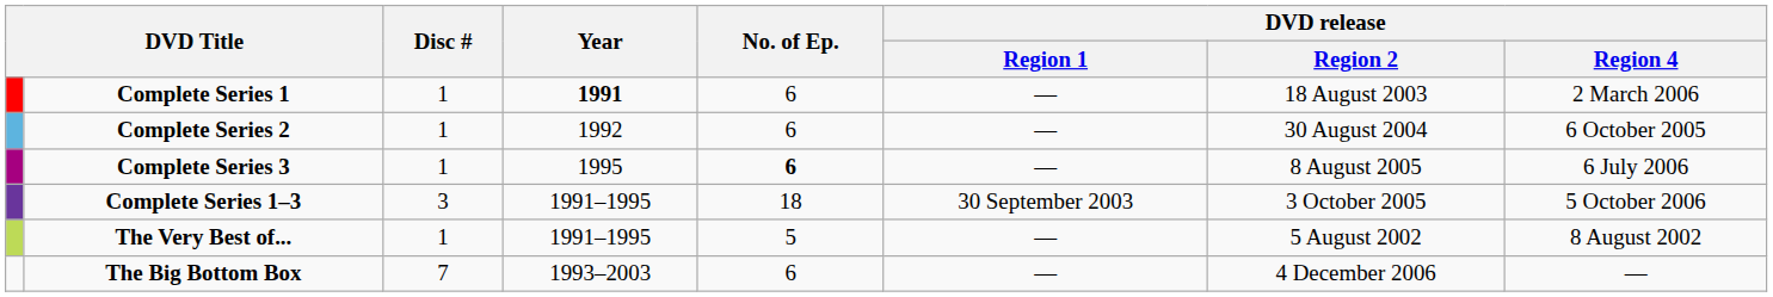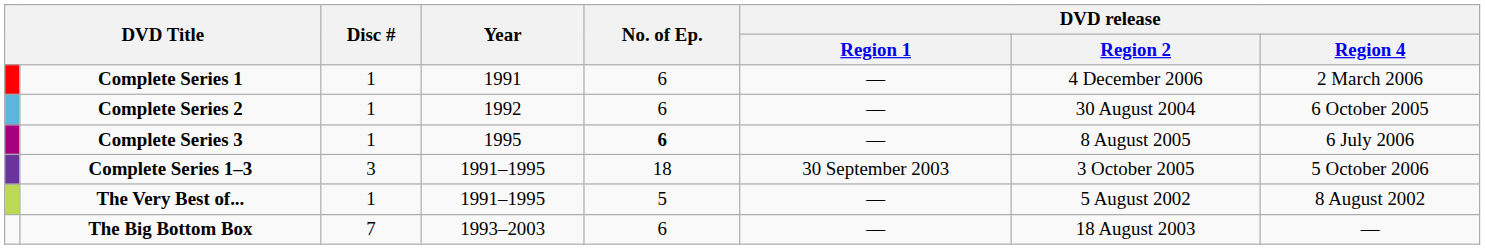Complete Series 1 | Year: bold -> normal
Complete Series 1 | DVD release / Region 2: 18 August 2003 -> 4 December 2006
The Big Bottom Box | DVD release / Region 2: 4 December 2006 -> 18 August 2003
